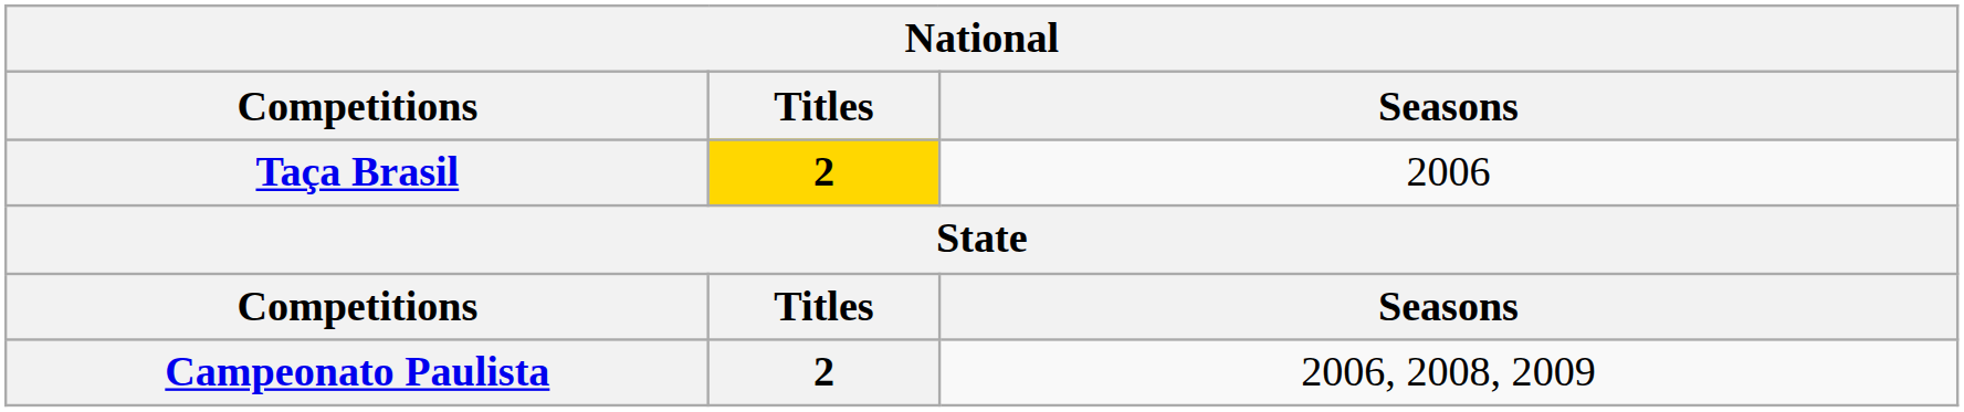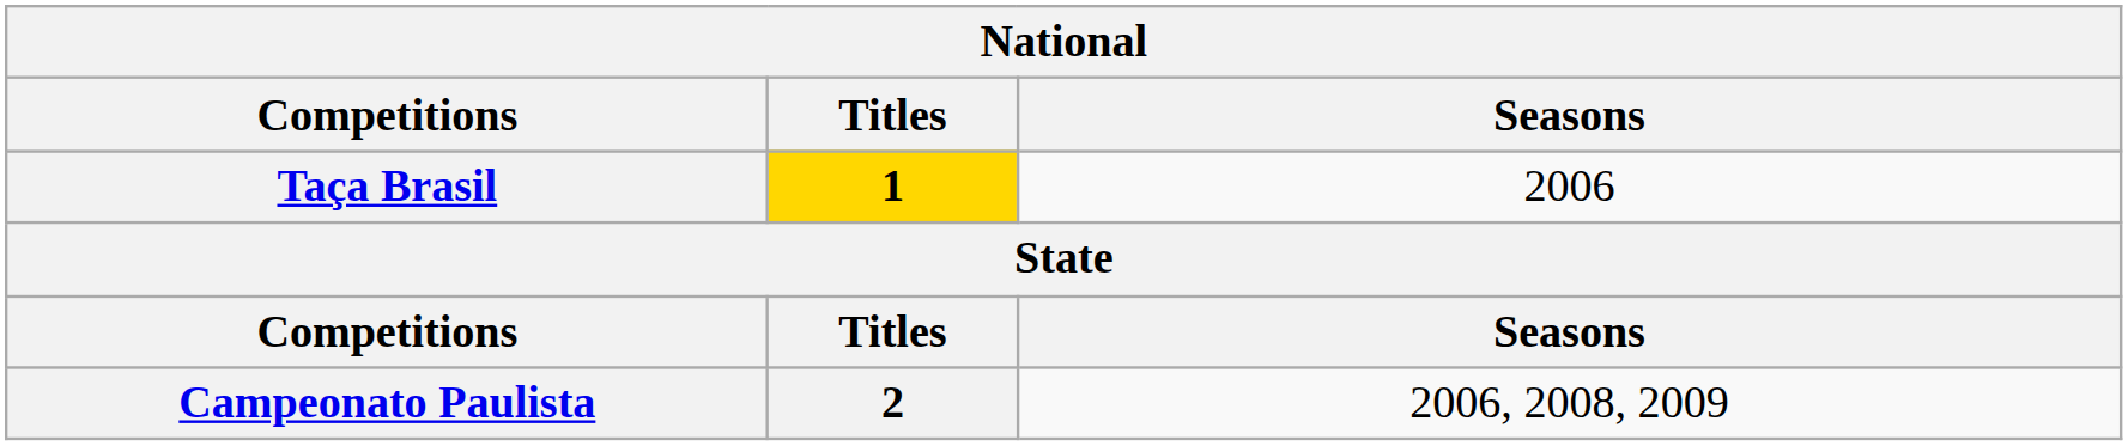Taça Brasil | Titles: 2 -> 1
